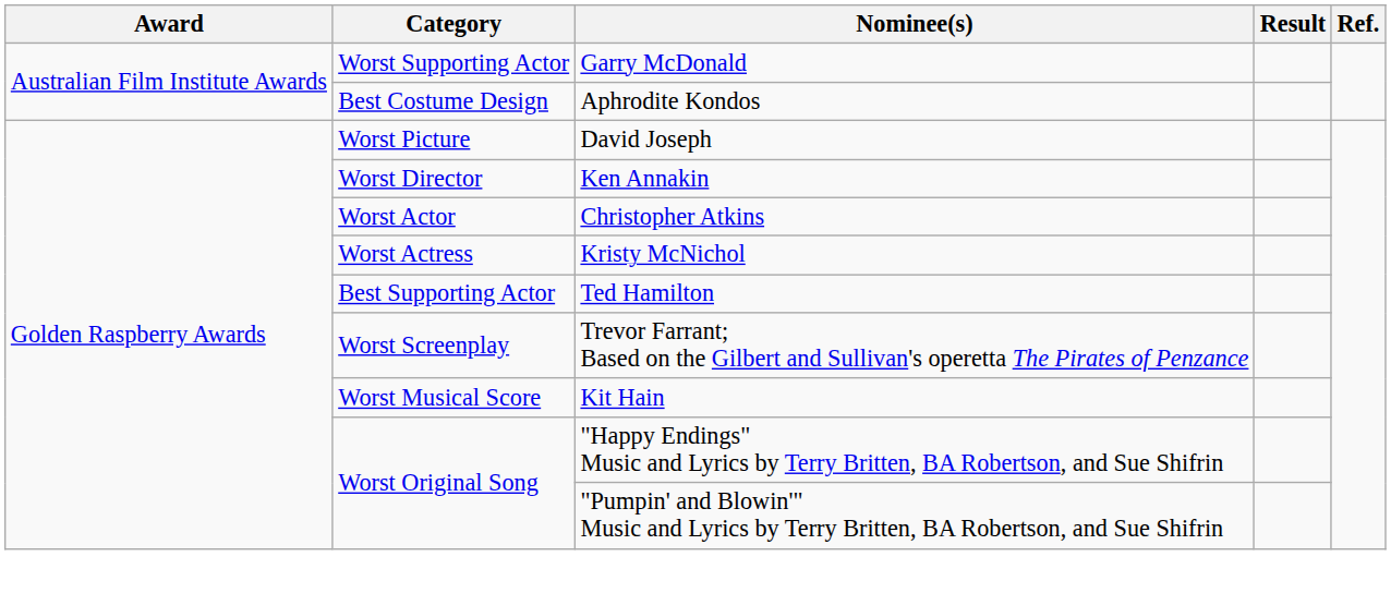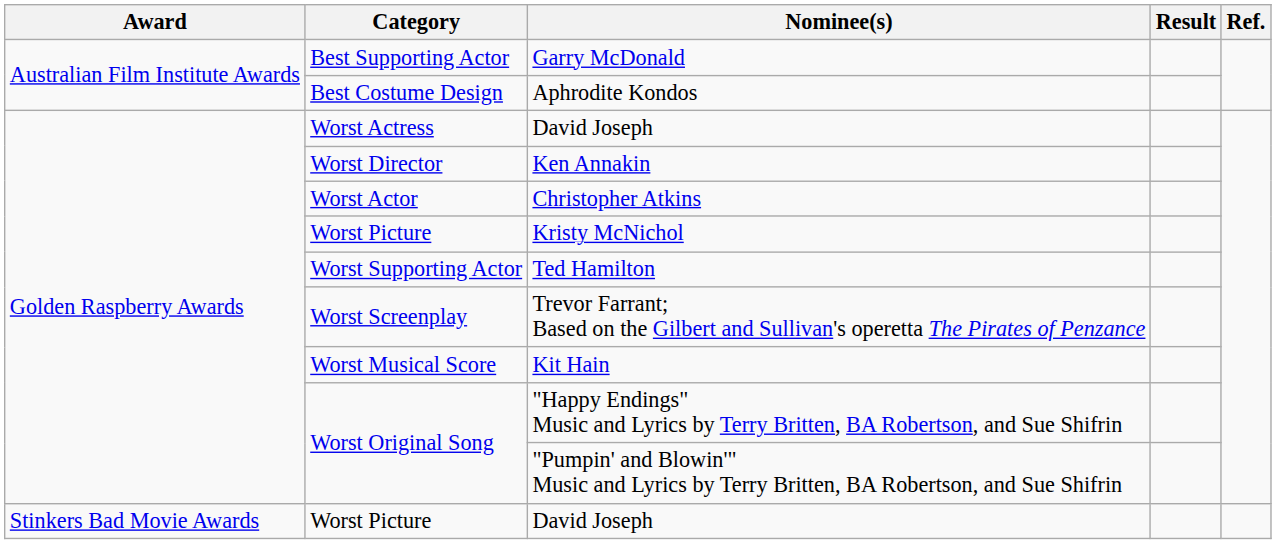Garry McDonald | Category: Worst Supporting Actor -> Best Supporting Actor
Golden Raspberry Awards / David Joseph | Category: Worst Picture -> Worst Actress
Kristy McNichol | Category: Worst Actress -> Worst Picture
Ted Hamilton | Category: Best Supporting Actor -> Worst Supporting Actor
+ row: Stinkers Bad Movie Awards | Worst Picture | David Joseph
